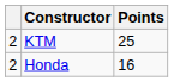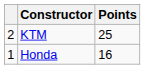Honda | column 1: 2 -> 1
